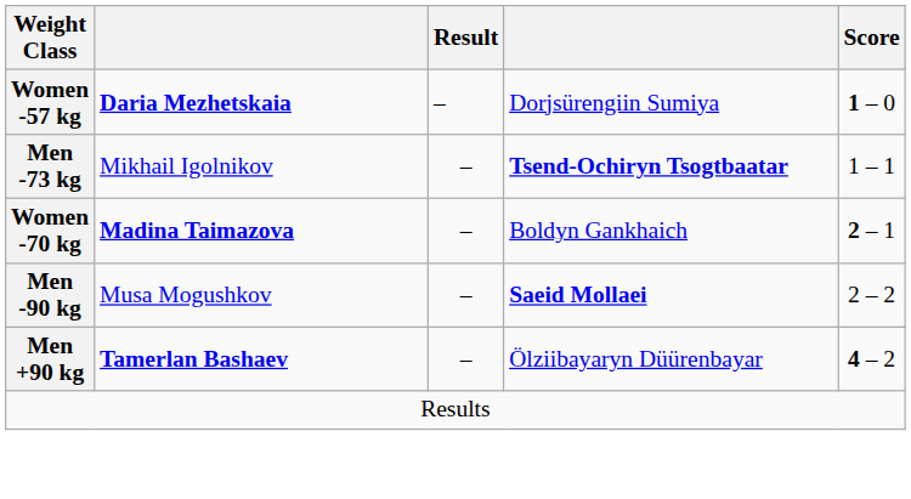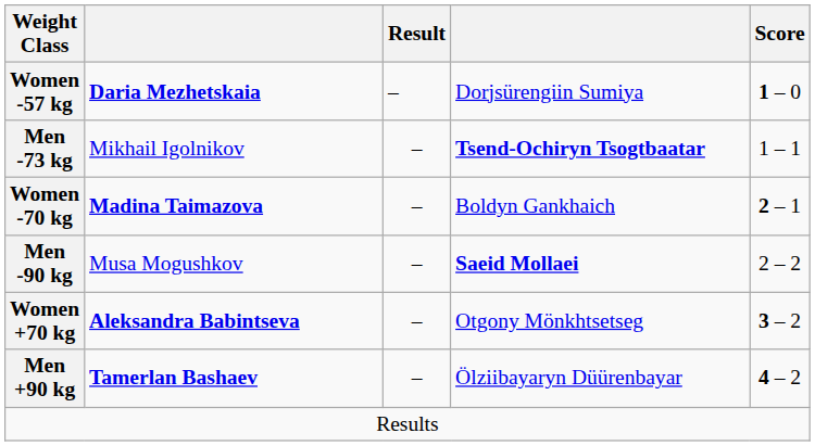+ row: Women +70 kg | Aleksandra Babintseva | – | Otgony Mönkhtsetseg | 3 – 2
